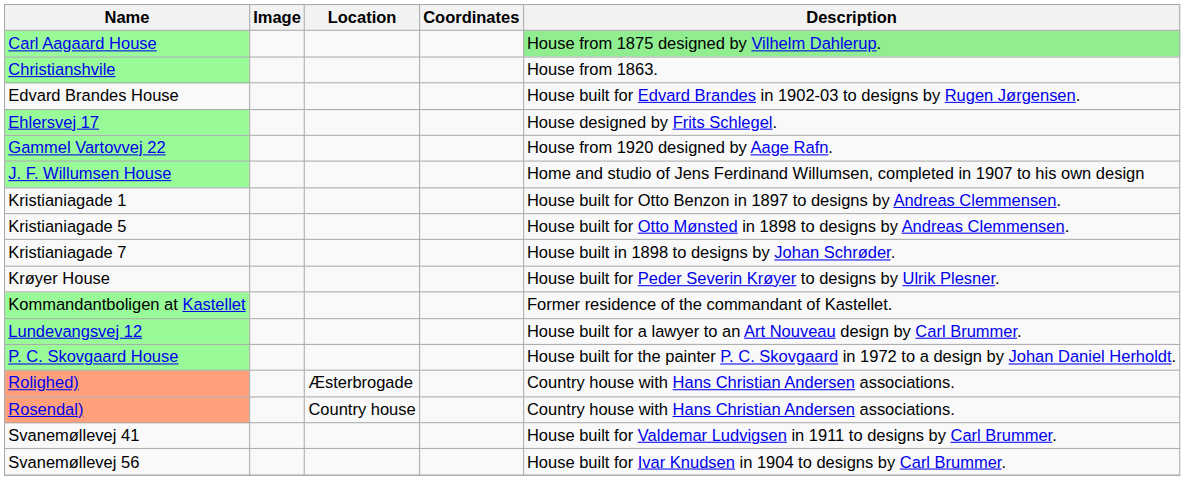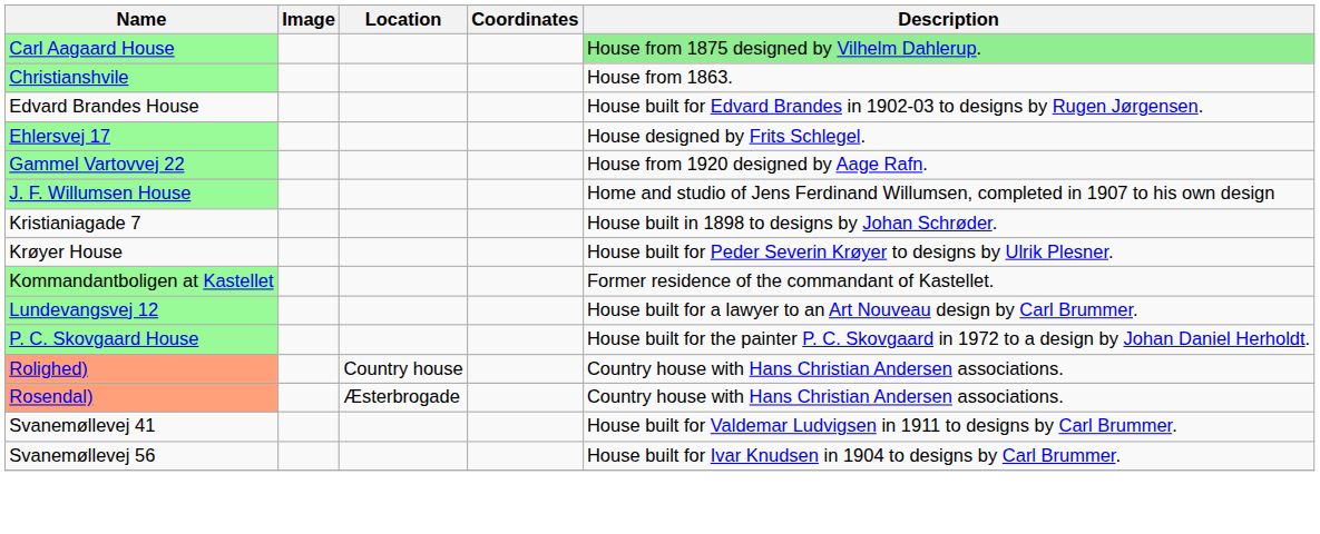- row: Kristianiagade 1 | House built for Otto Benzon in 1897 to designs by Andreas Clemmensen.
- row: Kristianiagade 5 | House built for Otto Mønsted in 1898 to designs by Andreas Clemmensen.
Rolighed) | Location: Æsterbrogade -> Country house
Rosendal) | Location: Country house -> Æsterbrogade
